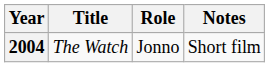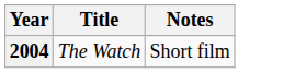- column: Role | Jonno
